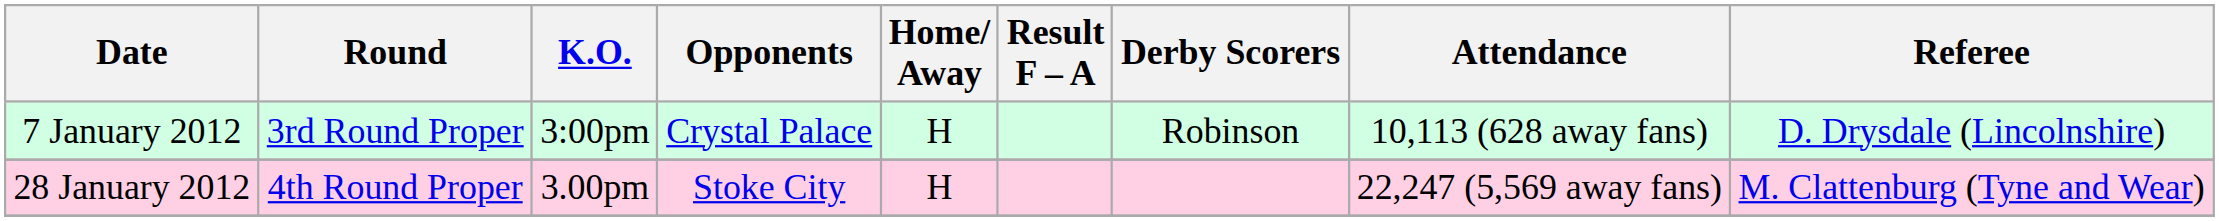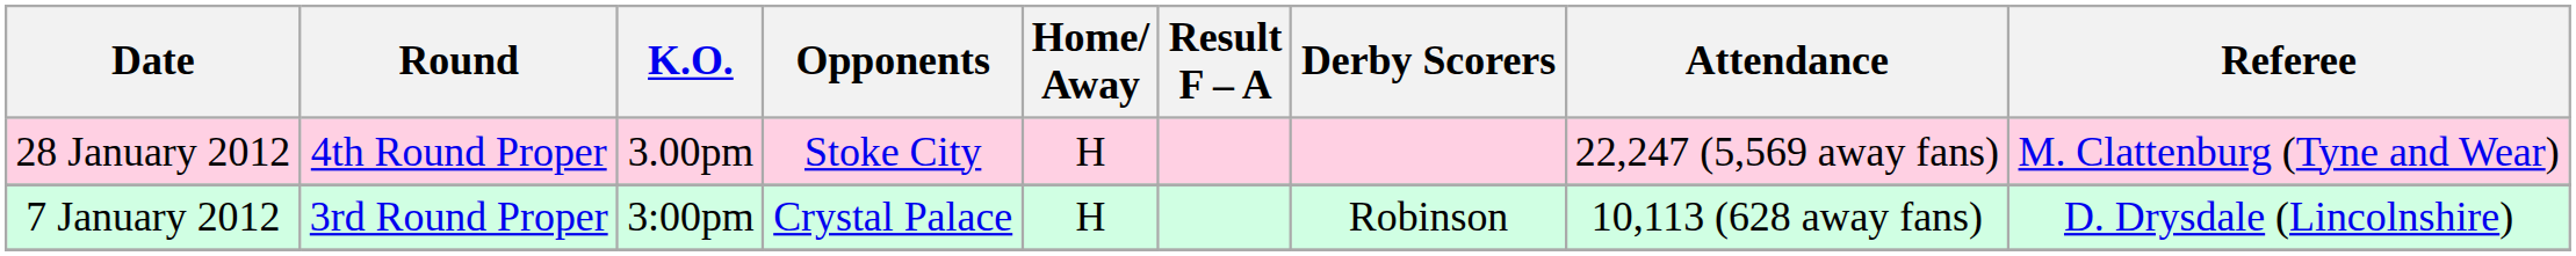rows swapped: 7 January 2012 <-> 28 January 2012
